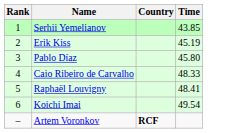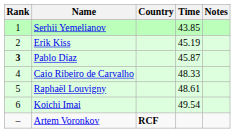+ column: Notes
Pablo Díaz | Rank: normal -> bold
Pablo Díaz | Time: 45.80 -> 45.87
Raphaël Louvigny | Time: 48.41 -> 48.61
